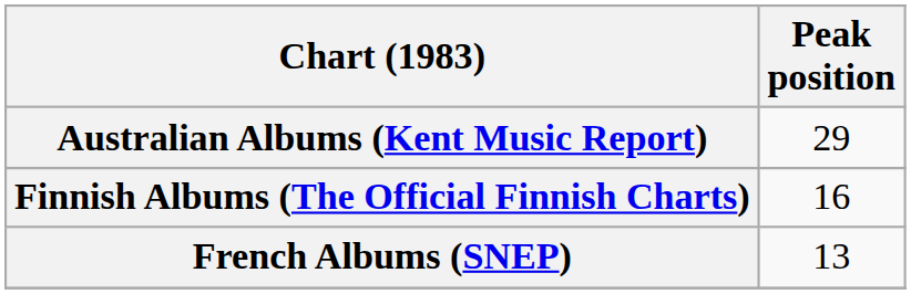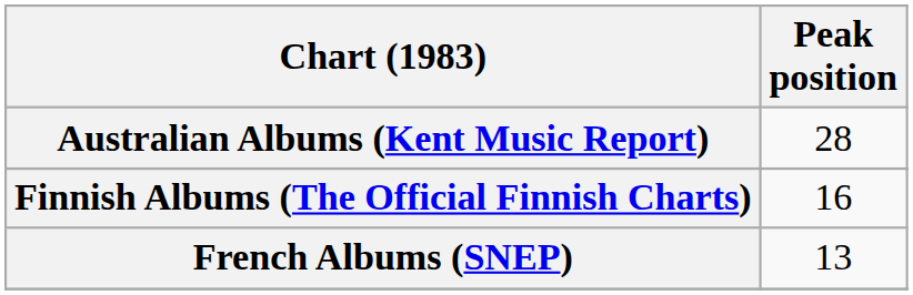Australian Albums (Kent Music Report) | Peak position: 29 -> 28
